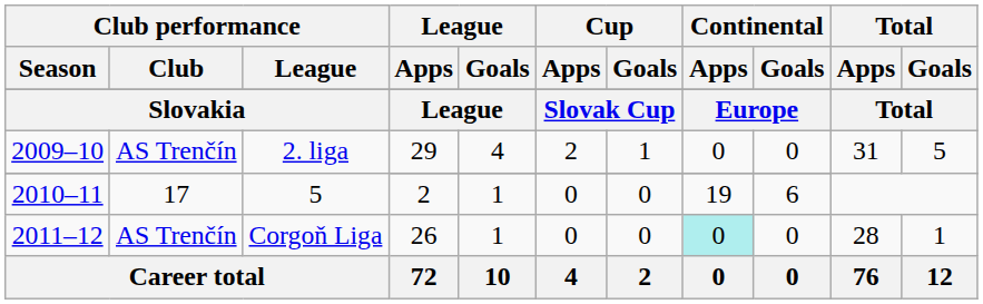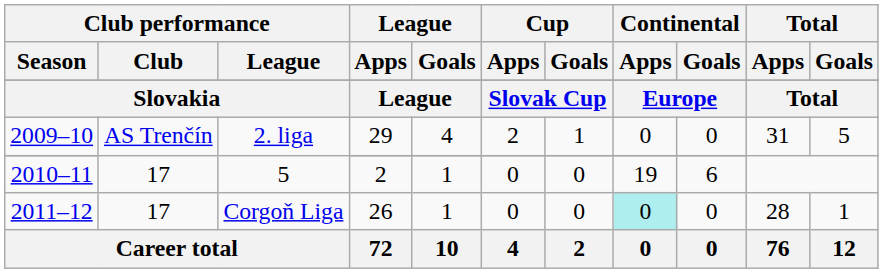Corgoň Liga | Club performance / Club: AS Trenčín -> 17
